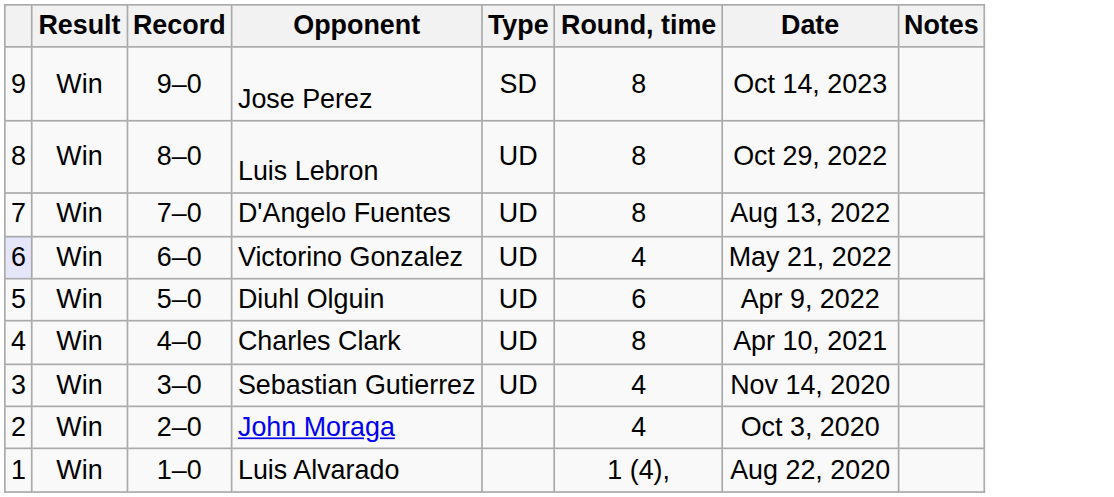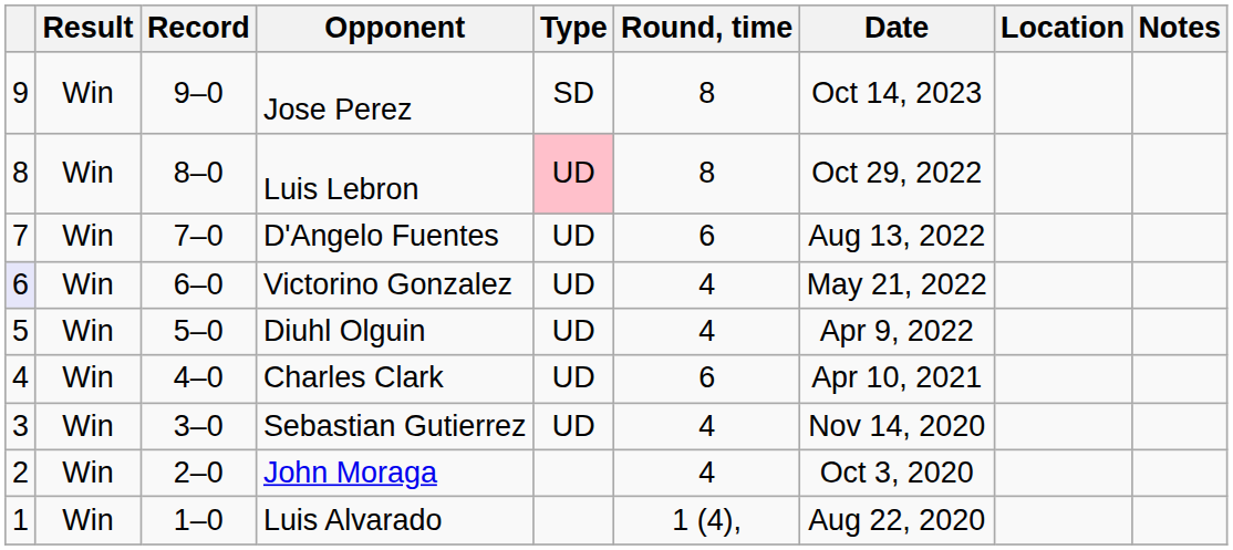+ column: Location
Luis Lebron | Type: no background -> pink background
D'Angelo Fuentes | Round, time: 8 -> 6
Diuhl Olguin | Round, time: 6 -> 4
Charles Clark | Round, time: 8 -> 6
